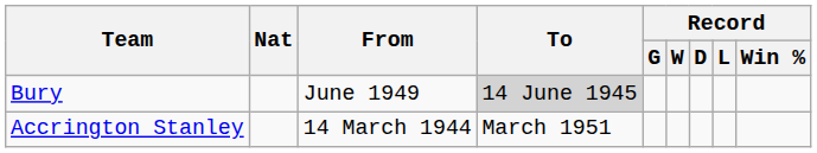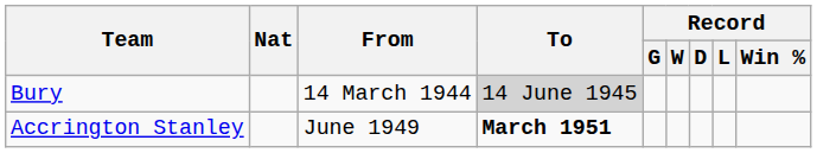Bury | From: June 1949 -> 14 March 1944
Accrington Stanley | From: 14 March 1944 -> June 1949
Accrington Stanley | To: normal -> bold
